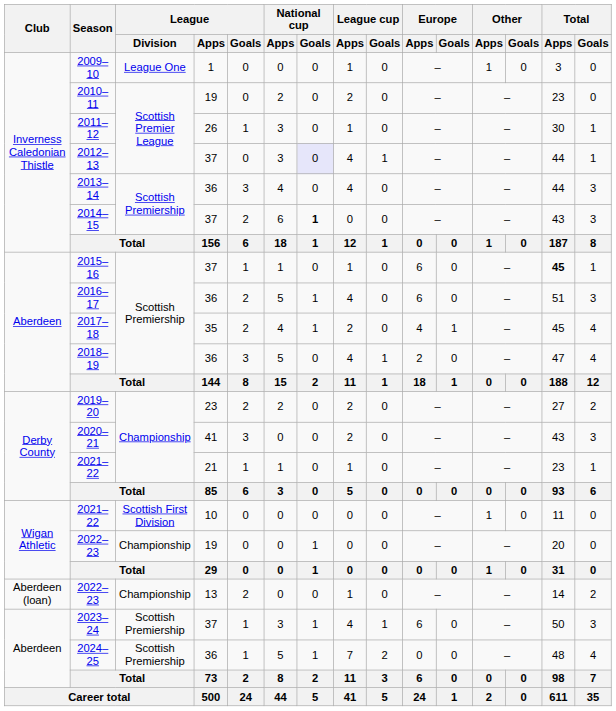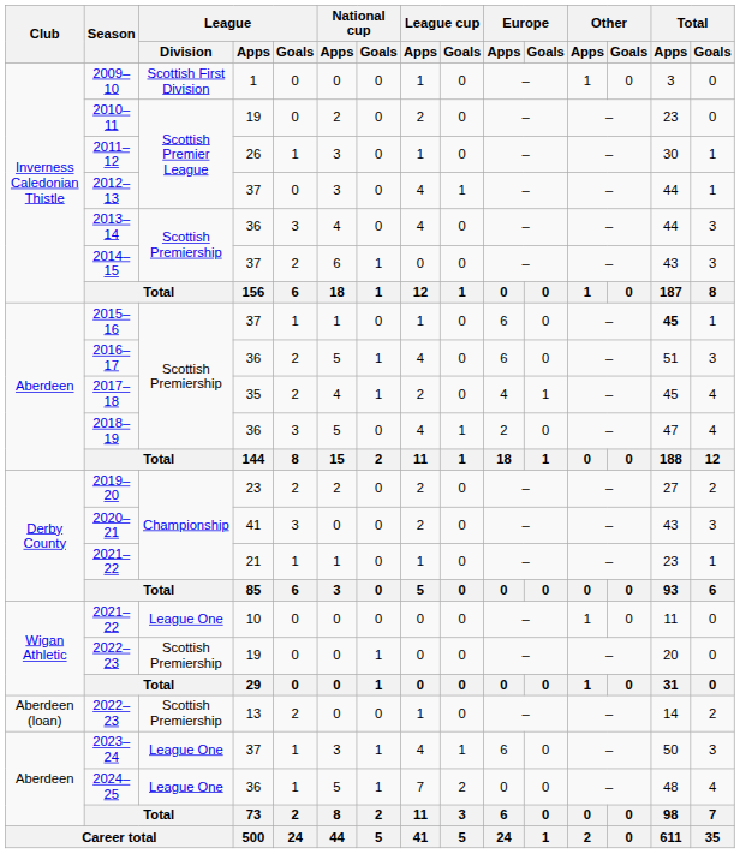2009–10 | League / Division: League One -> Scottish First Division
2012–13 | National cup / Goals: lavender background -> no background
2014–15 | National cup / Goals: bold -> normal
2021–22 / 10 | League / Division: Scottish First Division -> League One
2022–23 / 19 | League / Division: Championship -> Scottish Premiership
2022–23 / 13 | League / Division: Championship -> Scottish Premiership
2023–24 | League / Division: Scottish Premiership -> League One
2024–25 | League / Division: Scottish Premiership -> League One
